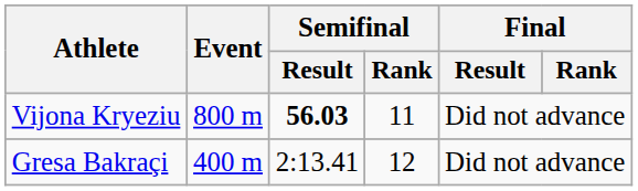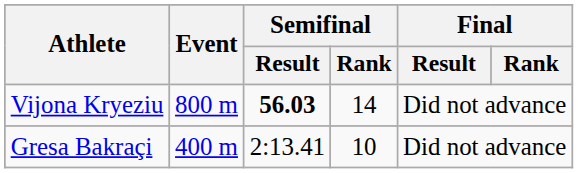Vijona Kryeziu | Semifinal / Rank: 11 -> 14
Gresa Bakraçi | Semifinal / Rank: 12 -> 10
